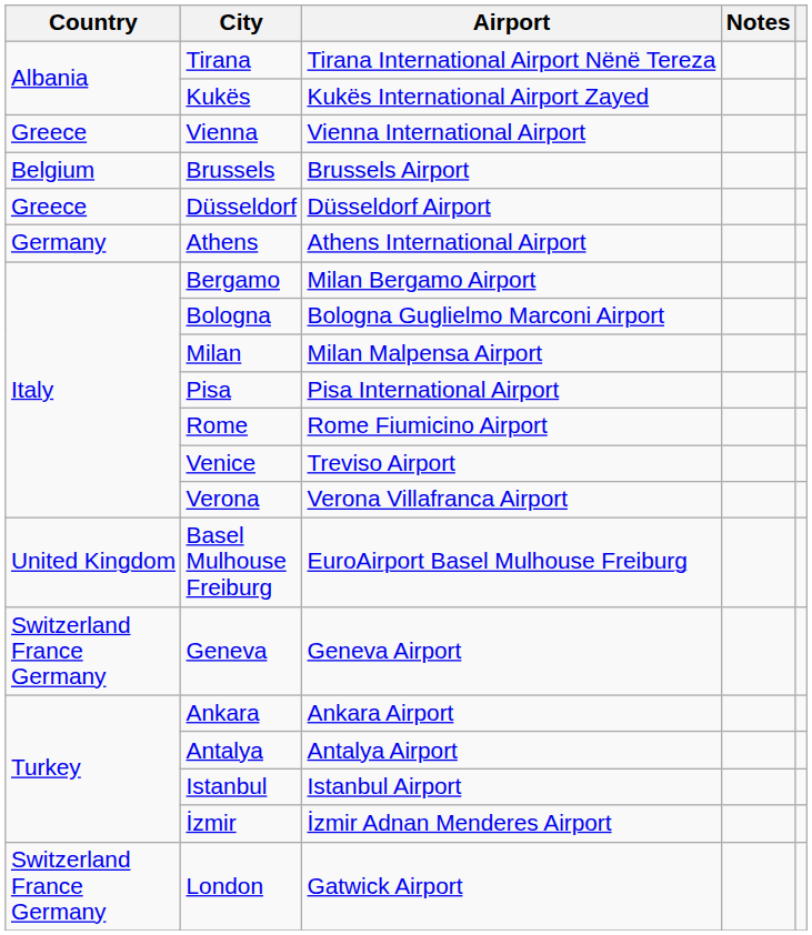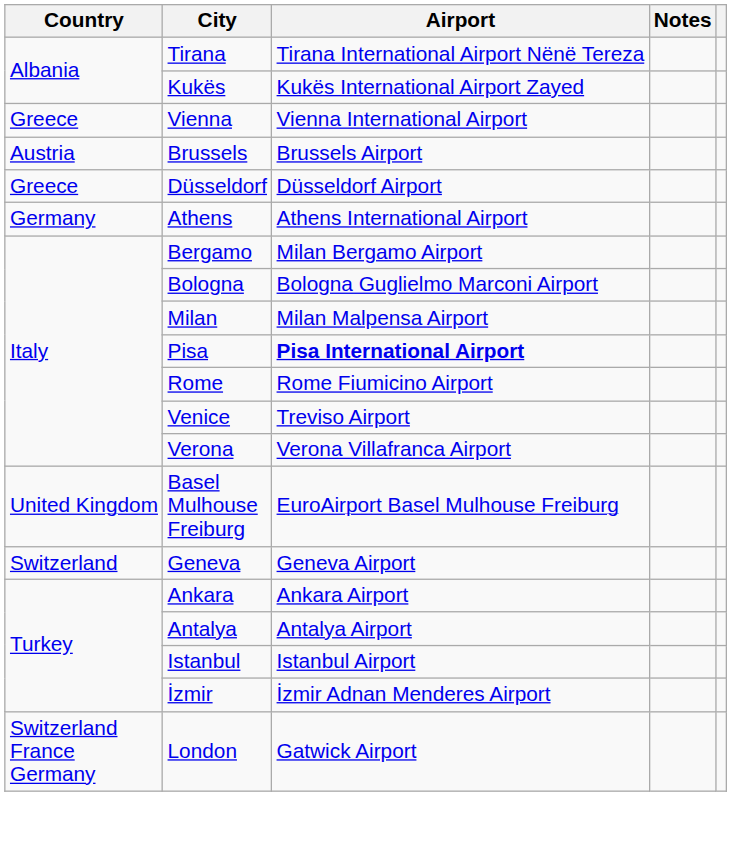Brussels | Country: Belgium -> Austria
Pisa | Airport: normal -> bold
Geneva | Country: Switzerland France Germany -> Switzerland
